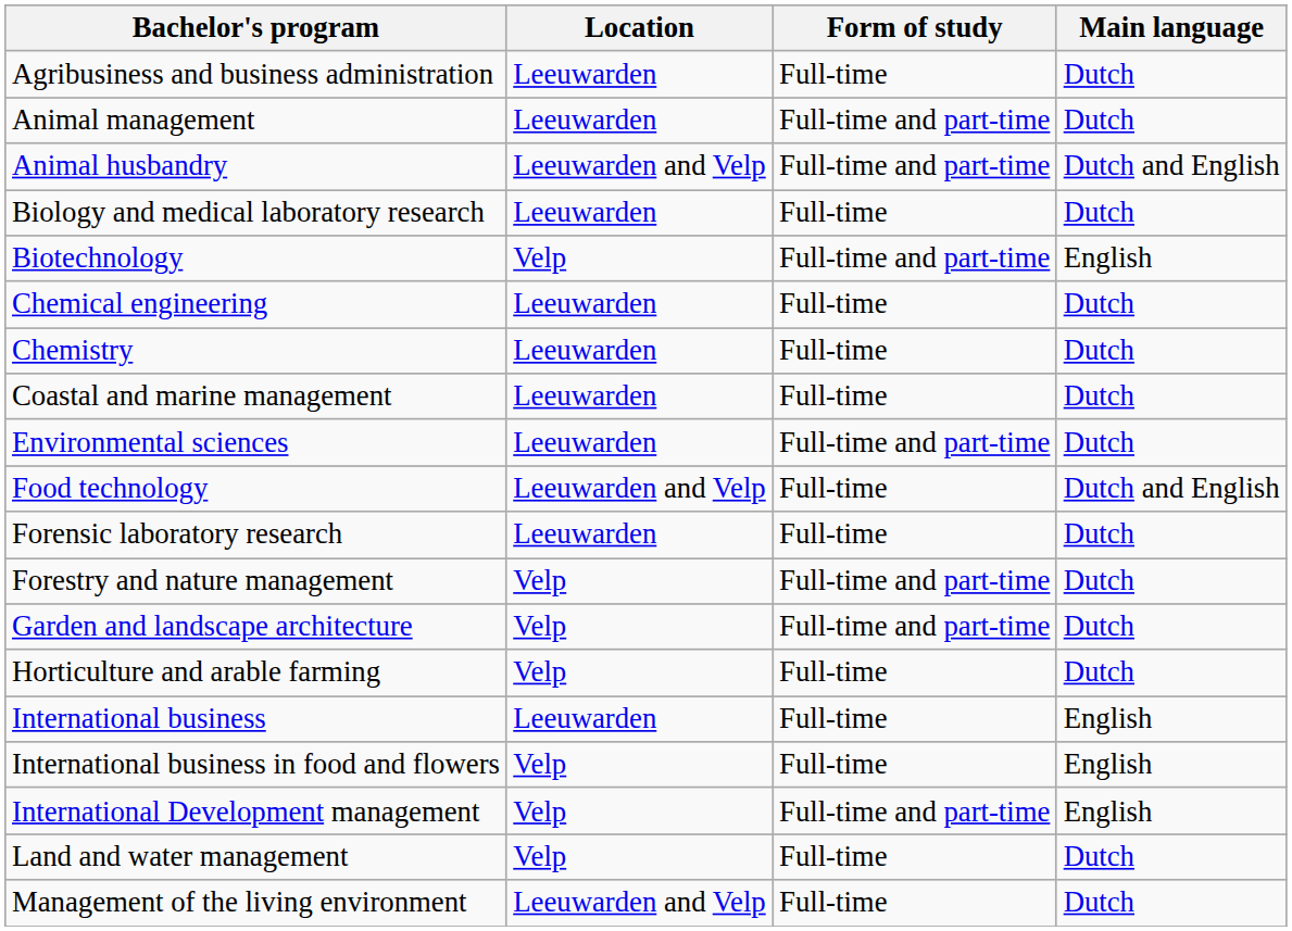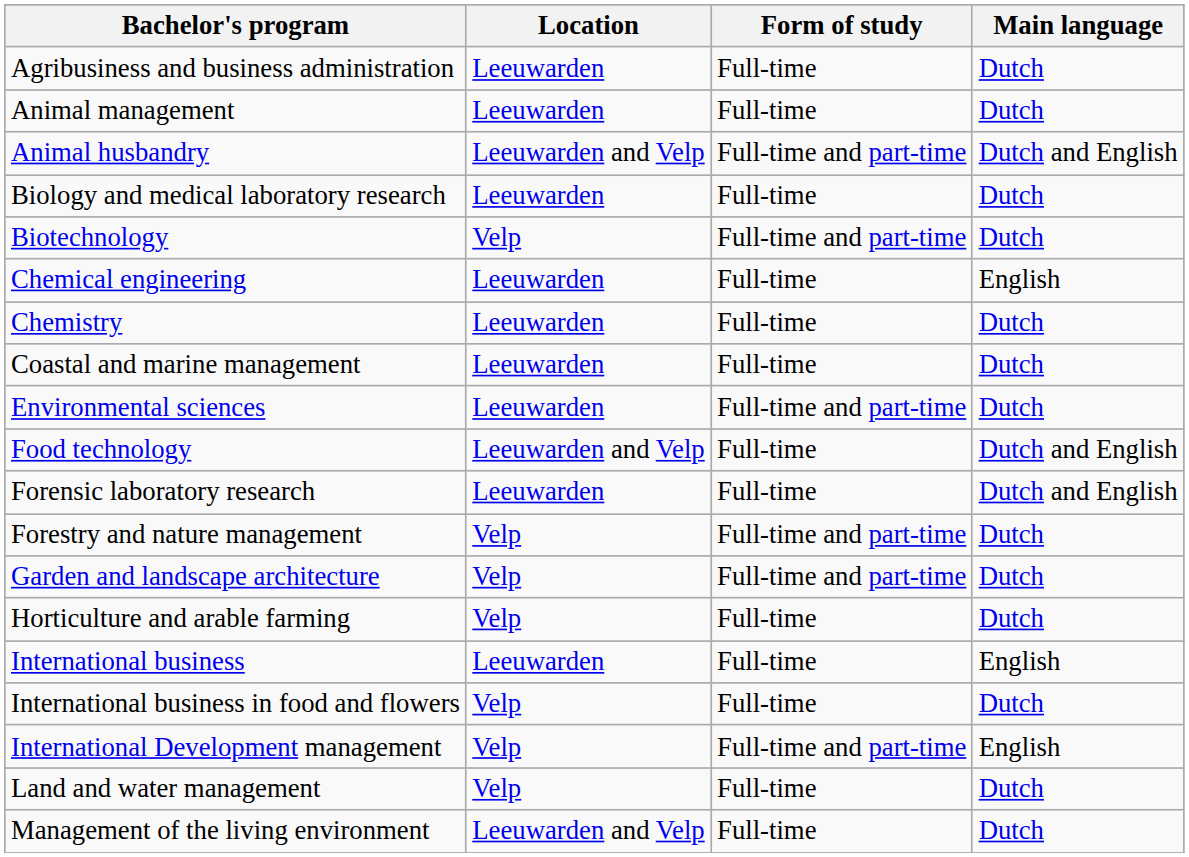Animal management | Form of study: Full-time and part-time -> Full-time
Biotechnology | Main language: English -> Dutch
Chemical engineering | Main language: Dutch -> English
Forensic laboratory research | Main language: Dutch -> Dutch and English
International business in food and flowers | Main language: English -> Dutch
